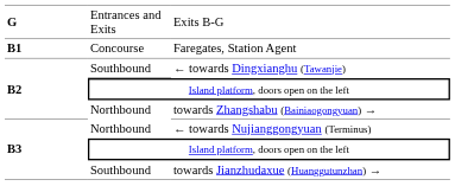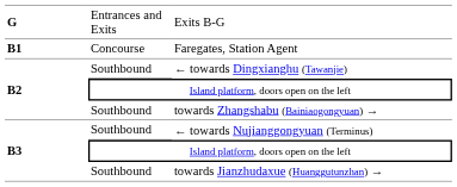towards Zhangshabu (Bainiaogongyuan) → | column 2: Northbound -> Southbound
← towards Nujianggongyuan (Terminus) | column 2: Northbound -> Southbound
